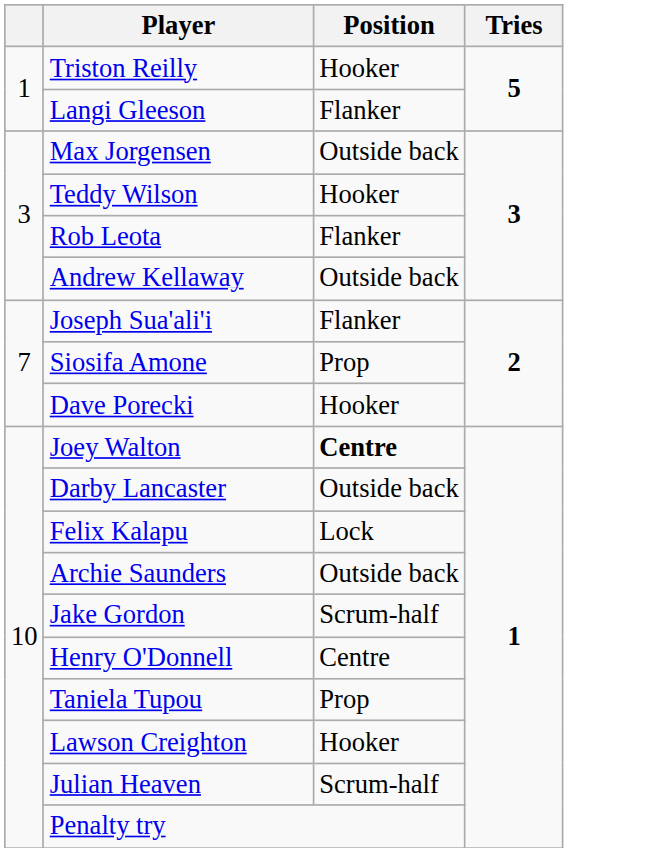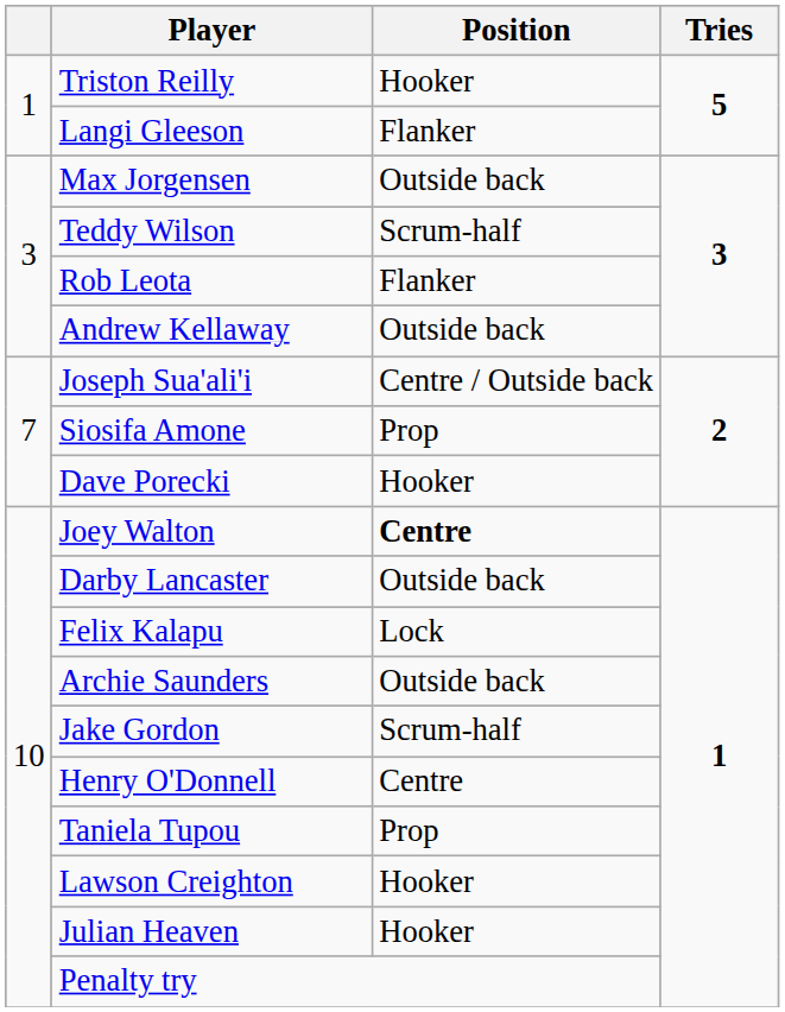Teddy Wilson | Position: Hooker -> Scrum-half
Joseph Sua'ali'i | Position: Flanker -> Centre / Outside back
Julian Heaven | Position: Scrum-half -> Hooker
